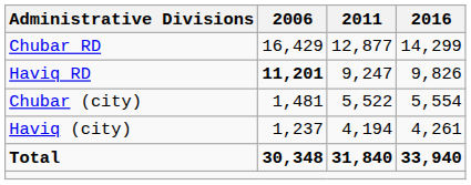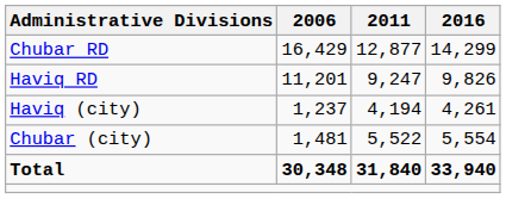Haviq RD | 2006: bold -> normal
rows swapped: Chubar (city) <-> Haviq (city)
